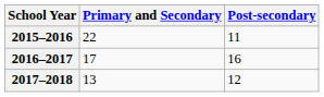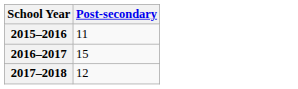- column: Primary and Secondary | 22 | 17 | 13
2016–2017 | Post-secondary: 16 -> 15
